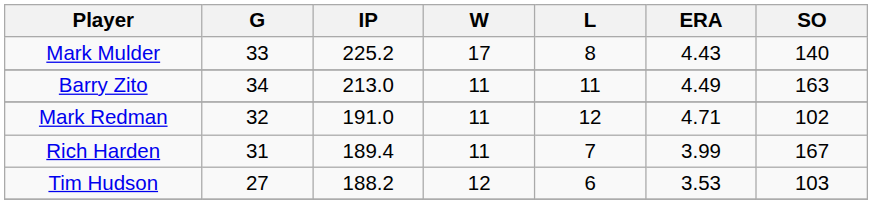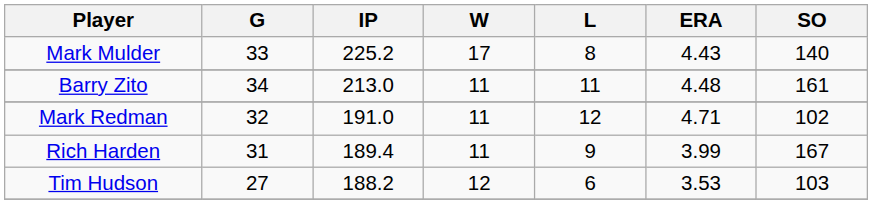Barry Zito | ERA: 4.49 -> 4.48
Barry Zito | SO: 163 -> 161
Rich Harden | L: 7 -> 9
